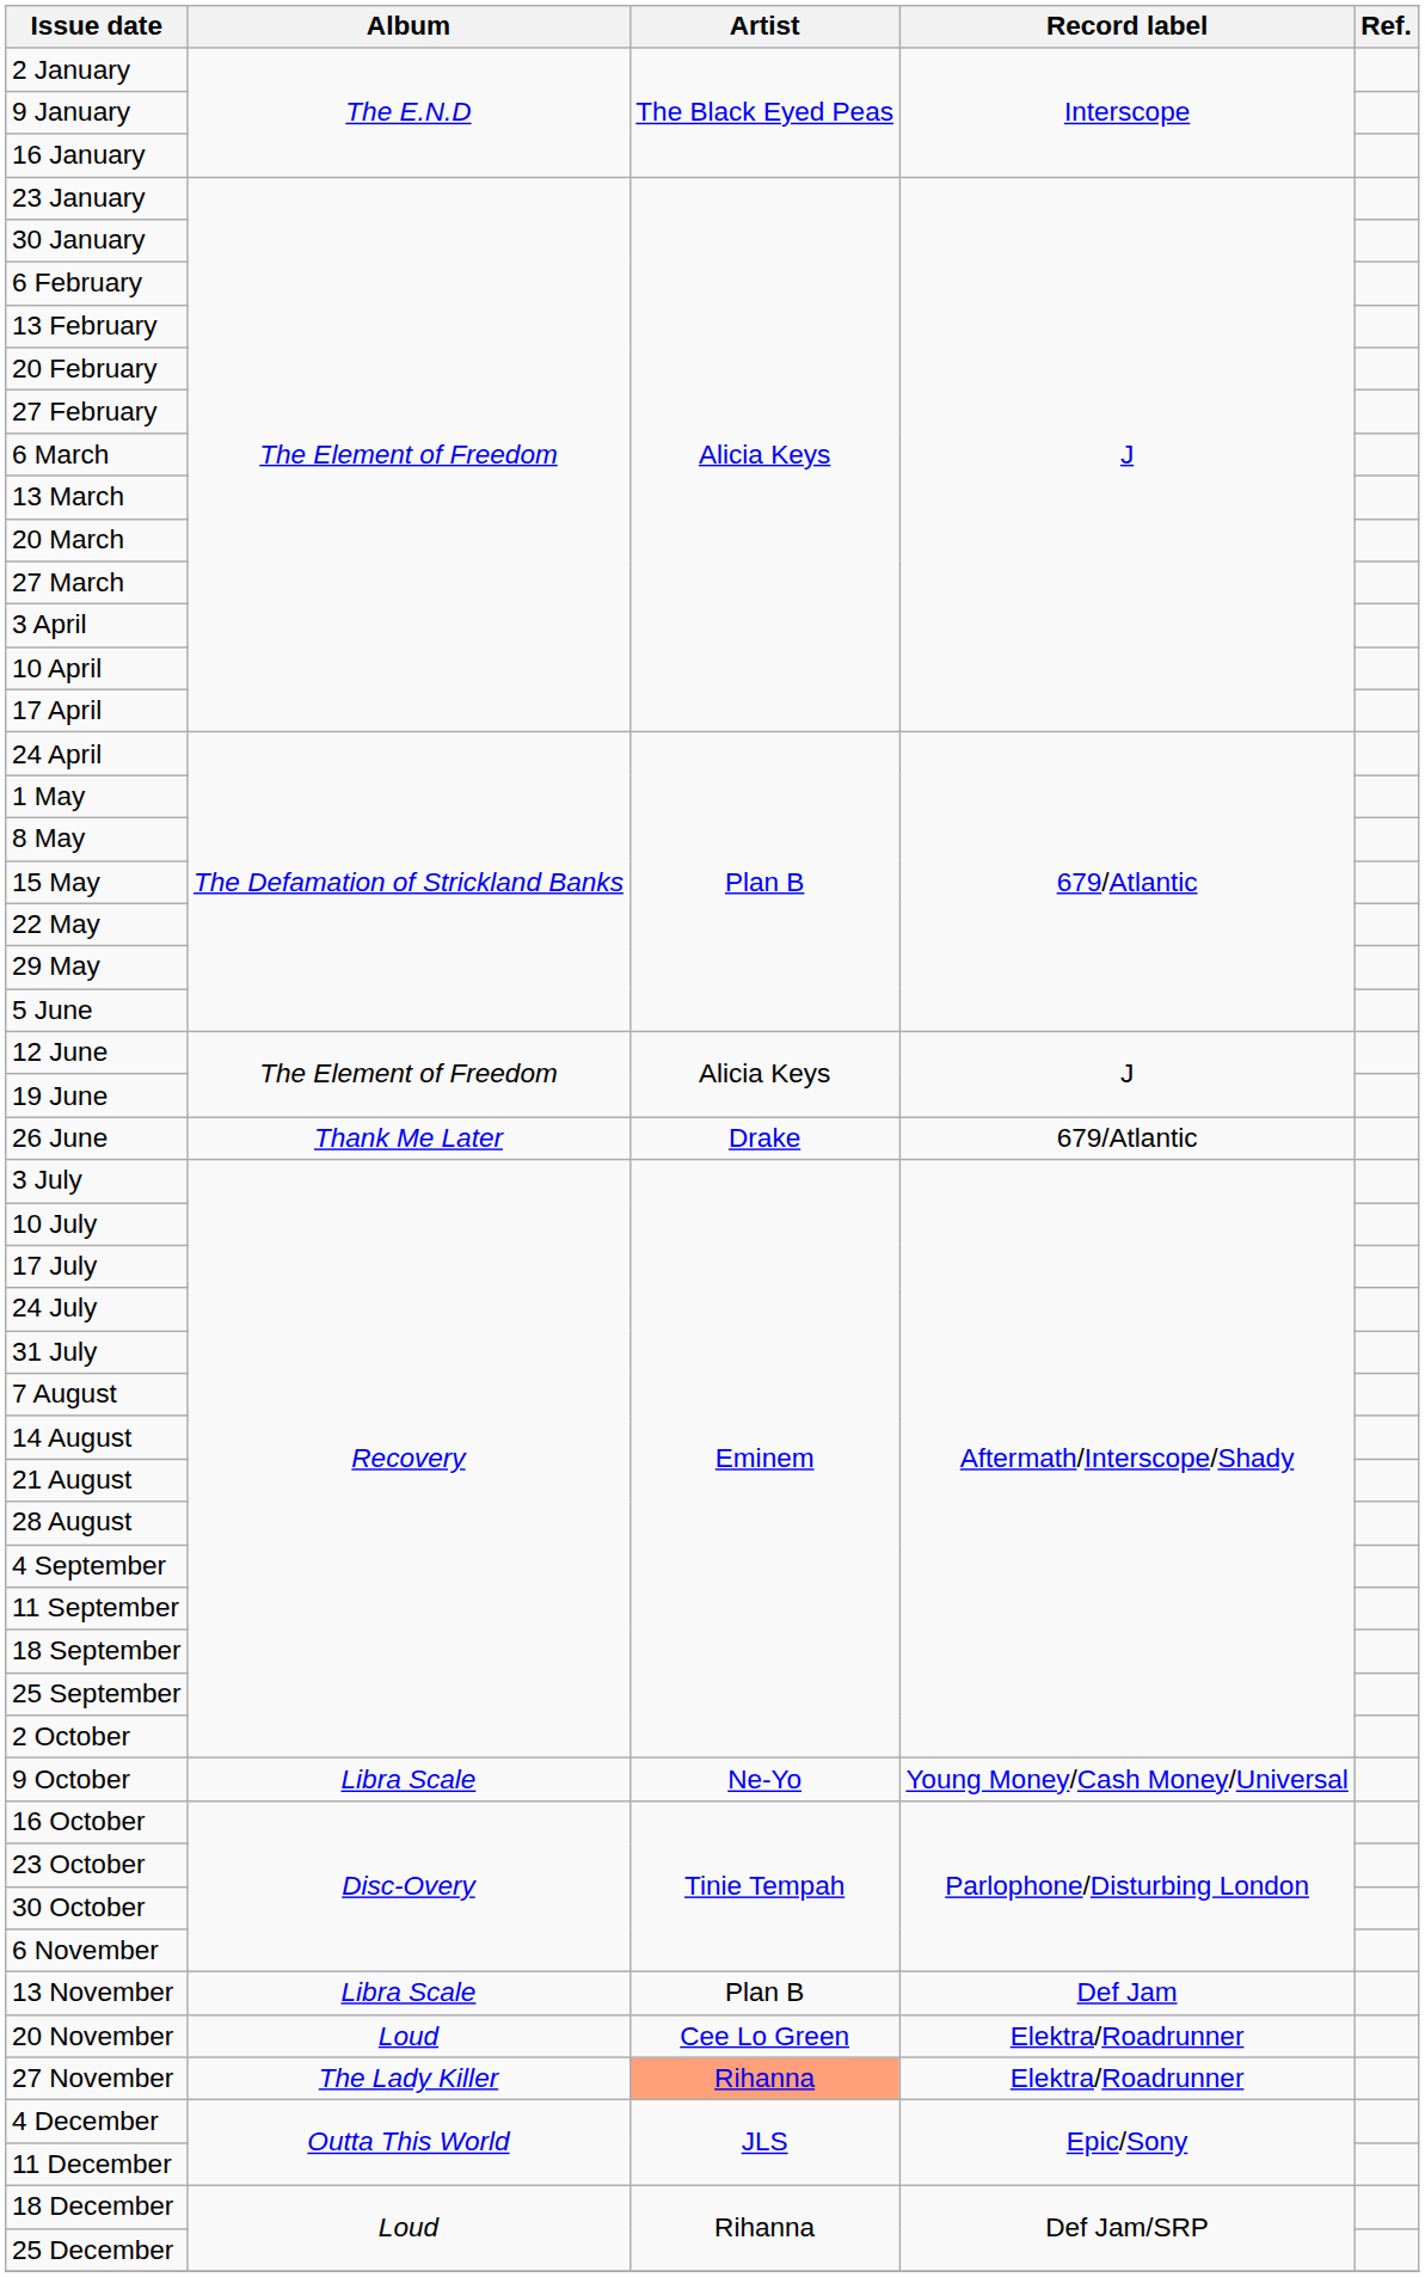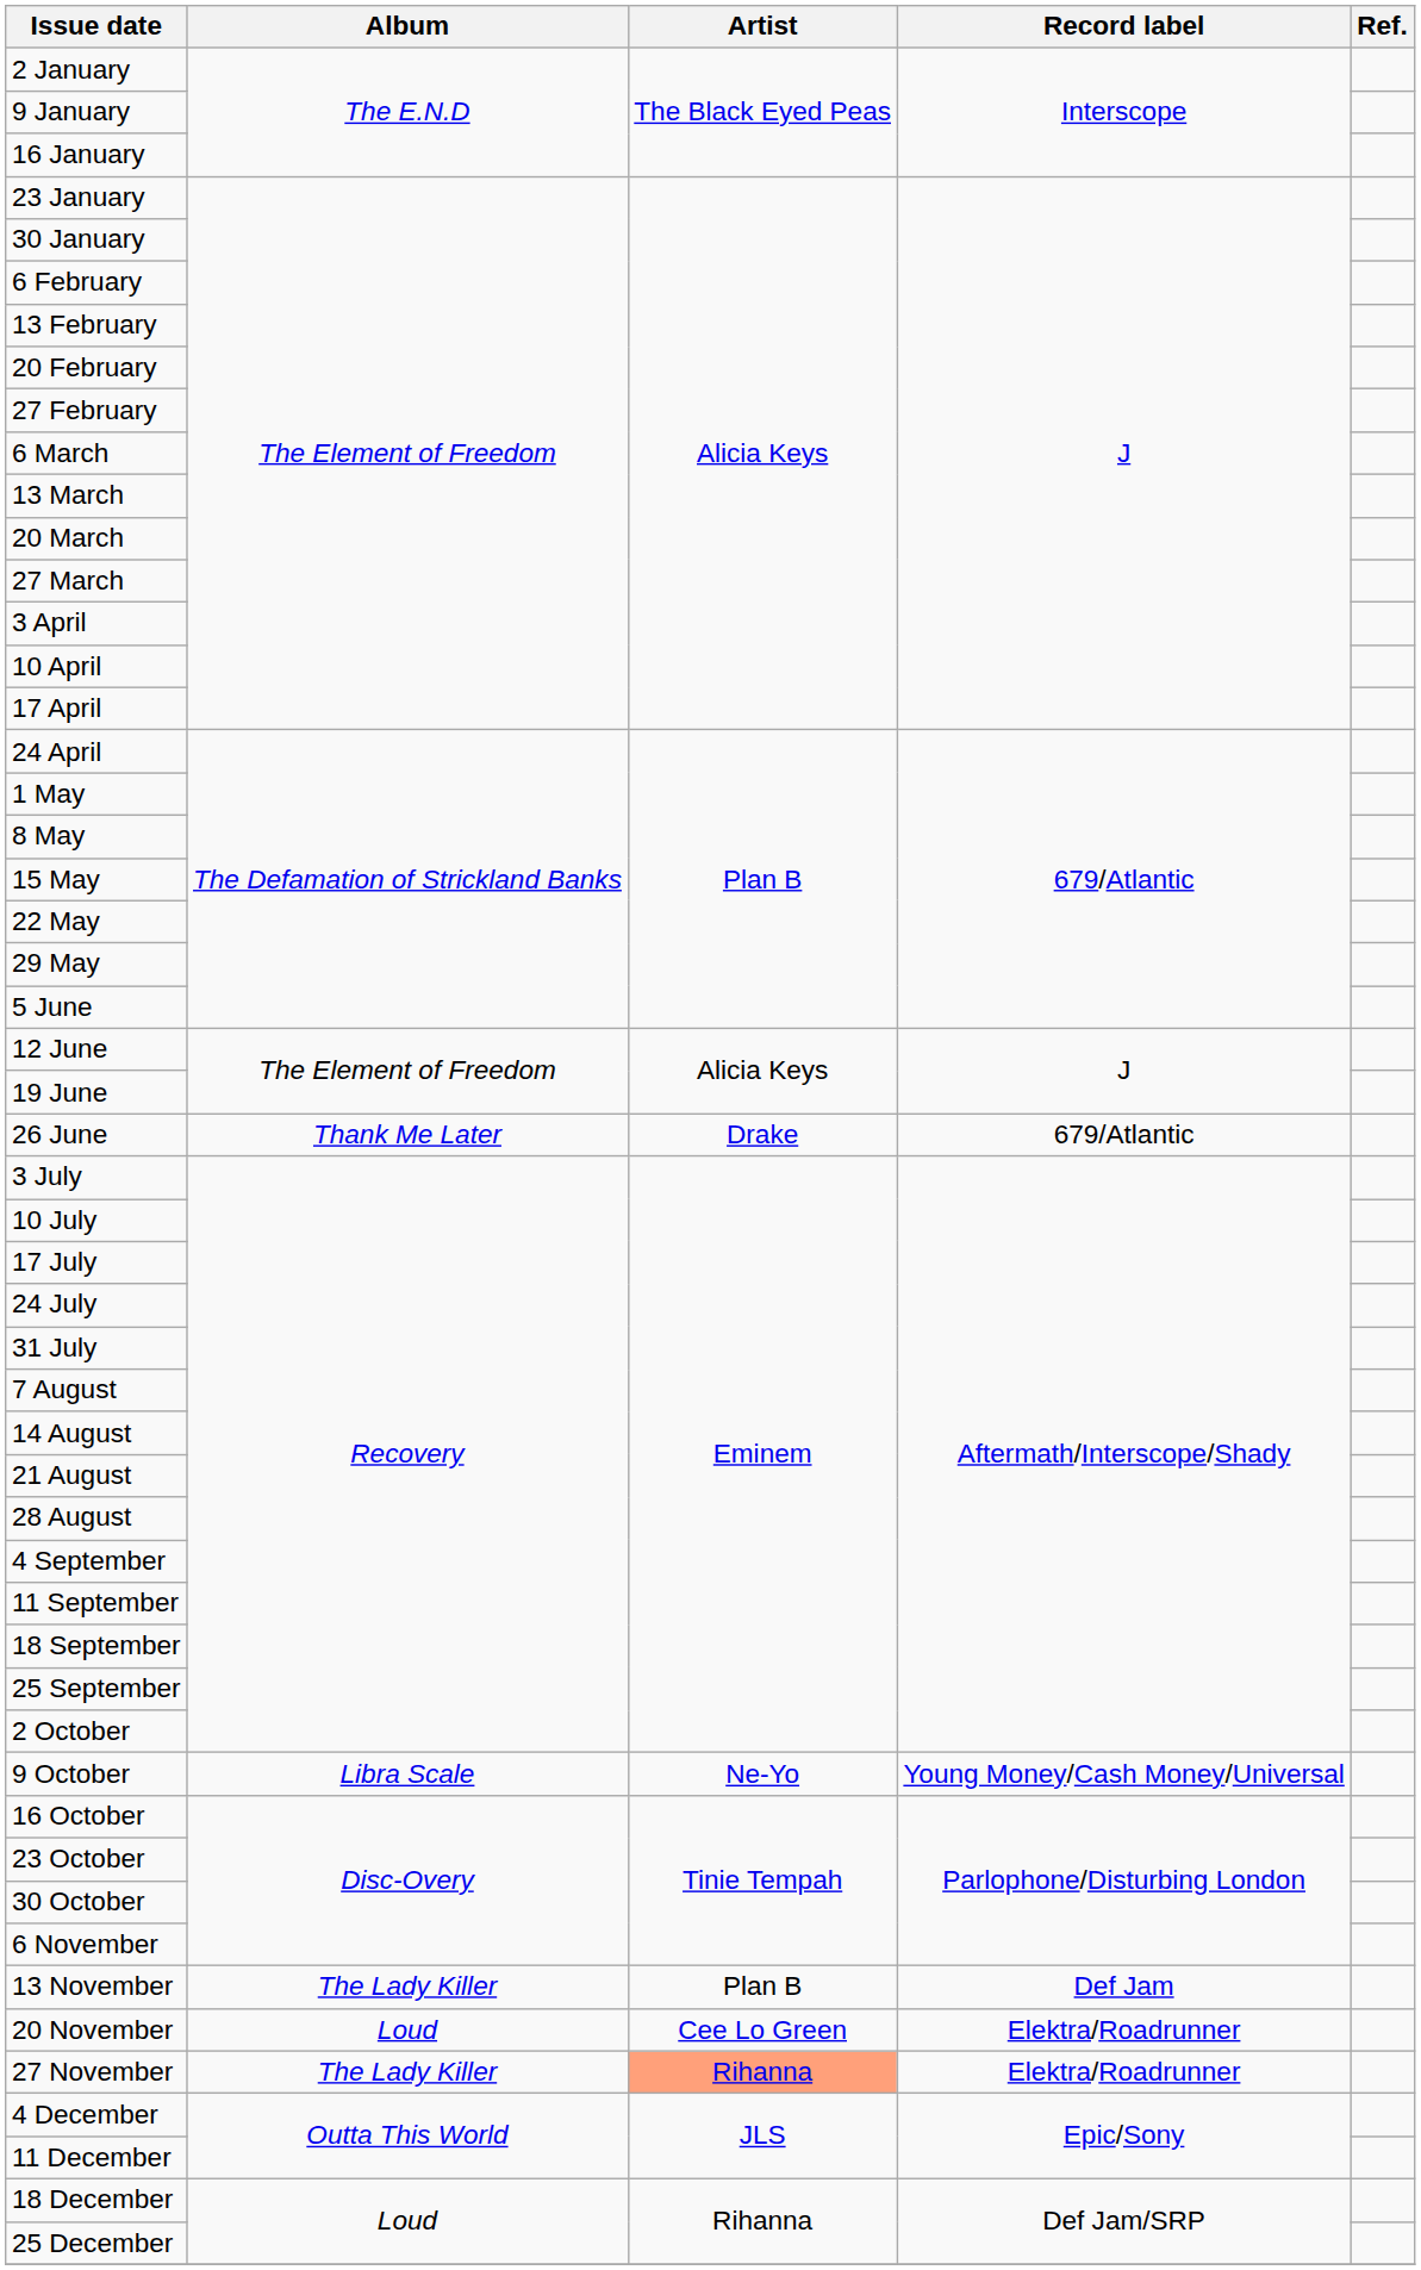13 November | Album: Libra Scale -> The Lady Killer
